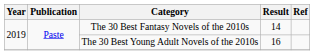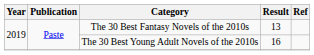The 30 Best Fantasy Novels of the 2010s | Result: 14 -> 13
